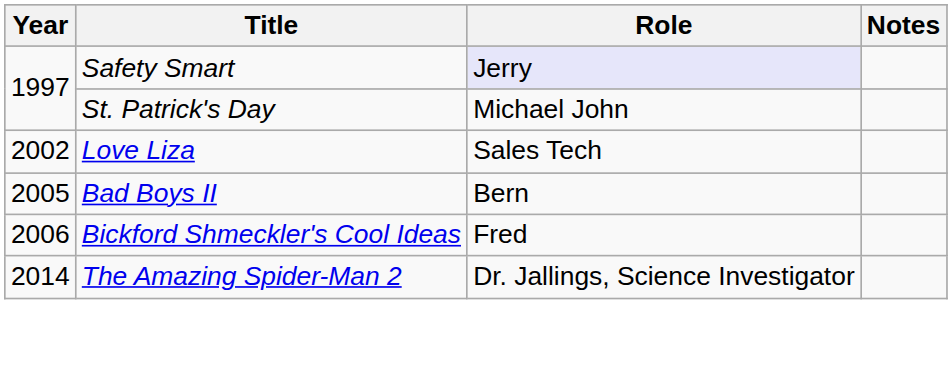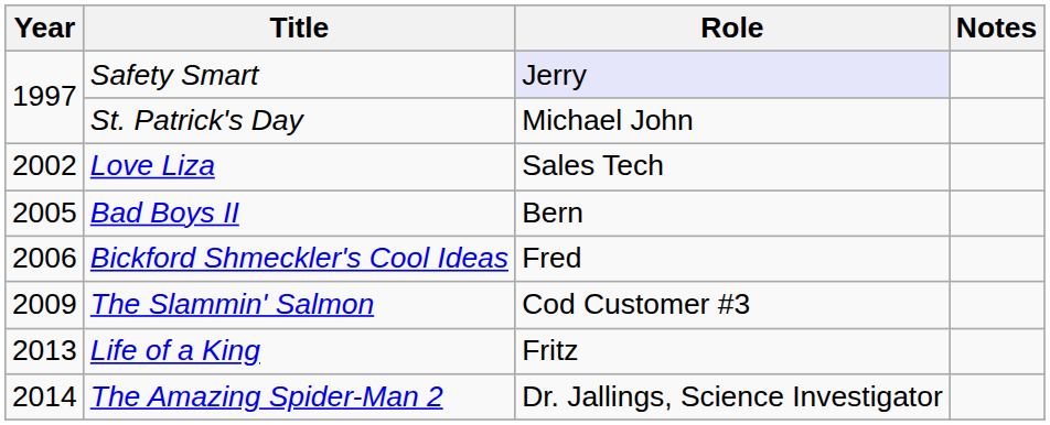+ row: 2009 | The Slammin' Salmon | Cod Customer #3
+ row: 2013 | Life of a King | Fritz
